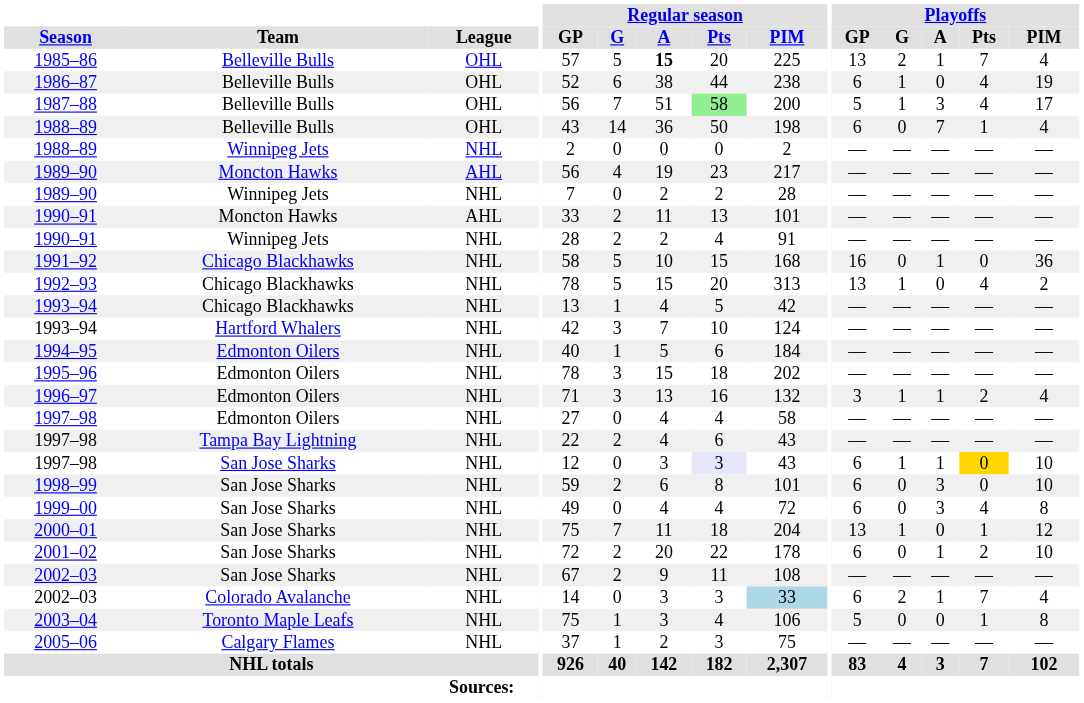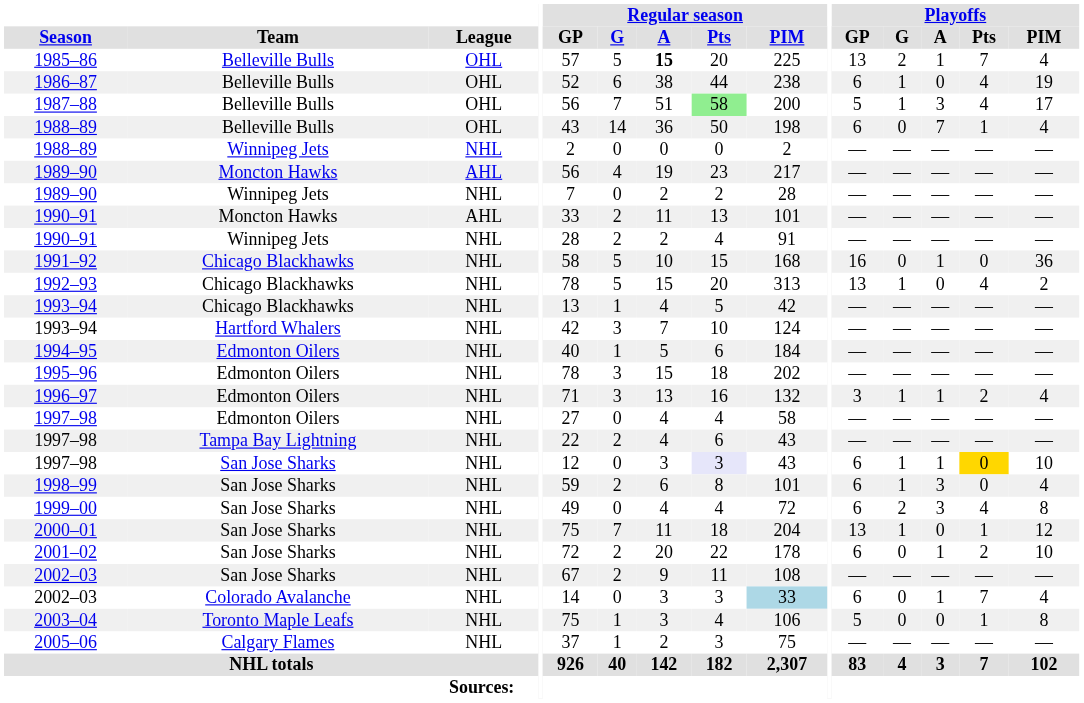1998–99 | Playoffs / G: 0 -> 1
1998–99 | Playoffs / PIM: 10 -> 4
1999–00 | Playoffs / G: 0 -> 2
2002–03 / Colorado Avalanche | Playoffs / G: 2 -> 0
